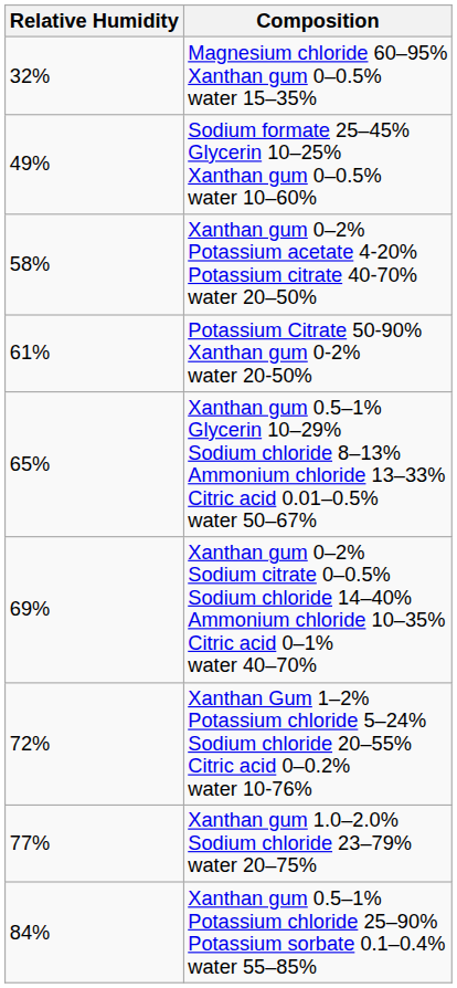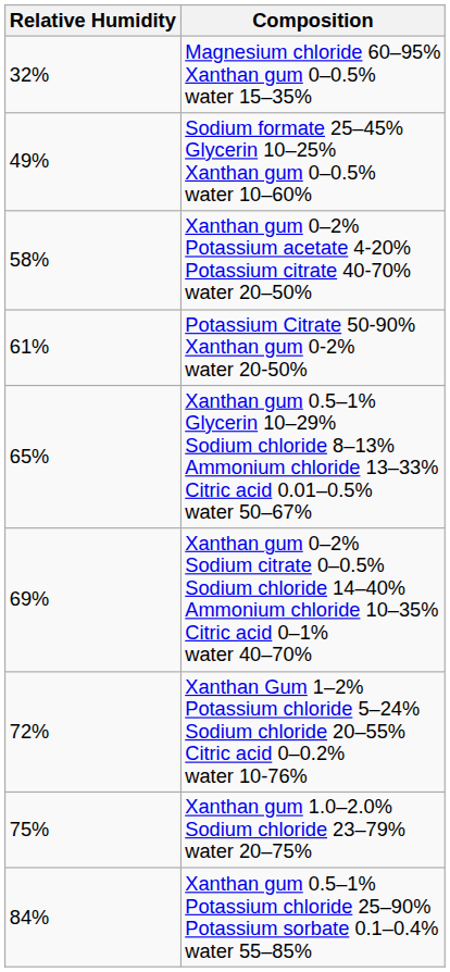Xanthan gum 1.0–2.0% Sodium chloride 23–79% water 20–75% | Relative Humidity: 77% -> 75%
